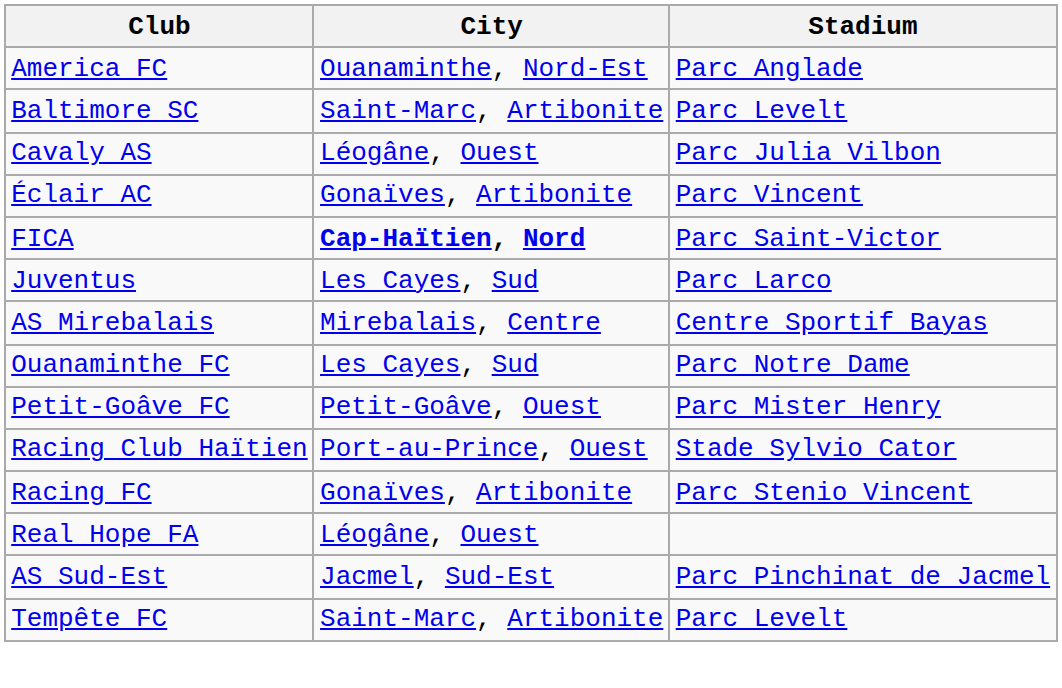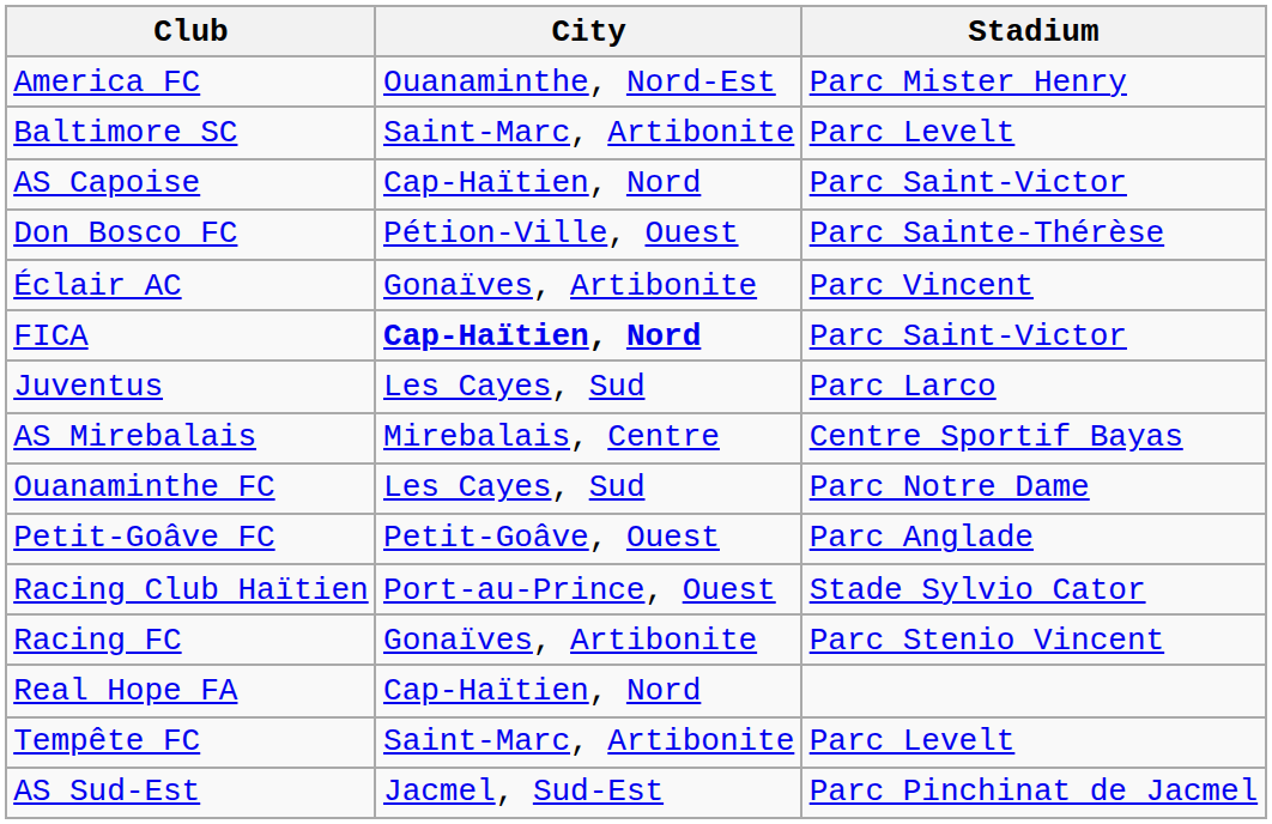America FC | Stadium: Parc Anglade -> Parc Mister Henry
+ row: AS Capoise | Cap-Haïtien, Nord | Parc Saint-Victor
- row: Cavaly AS | Léogâne, Ouest | Parc Julia Vilbon
+ row: Don Bosco FC | Pétion-Ville, Ouest | Parc Sainte-Thérèse
Petit-Goâve FC | Stadium: Parc Mister Henry -> Parc Anglade
Real Hope FA | City: Léogâne, Ouest -> Cap-Haïtien, Nord
rows swapped: AS Sud-Est <-> Tempête FC
